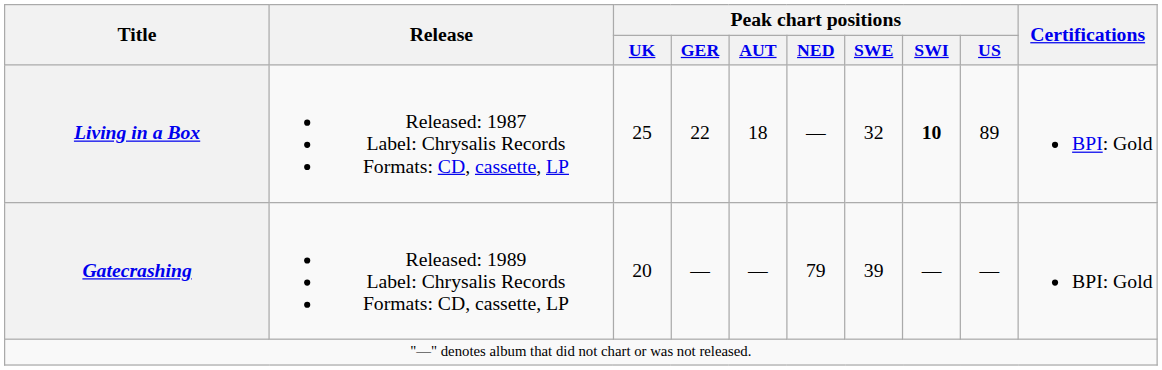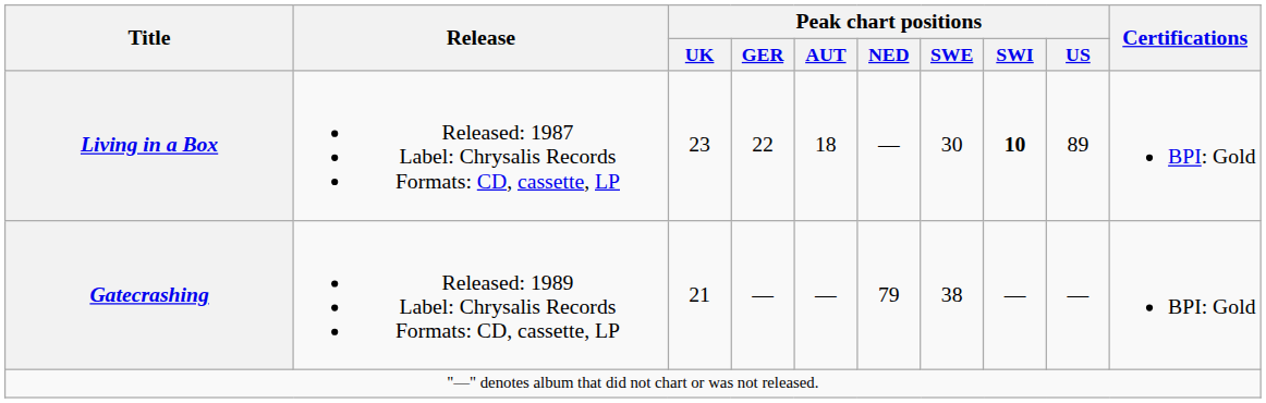Living in a Box | Peak chart positions / UK: 25 -> 23
Living in a Box | Peak chart positions / SWE: 32 -> 30
Gatecrashing | Peak chart positions / UK: 20 -> 21
Gatecrashing | Peak chart positions / SWE: 39 -> 38
